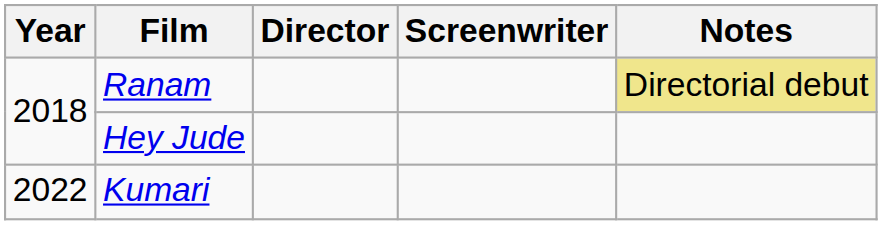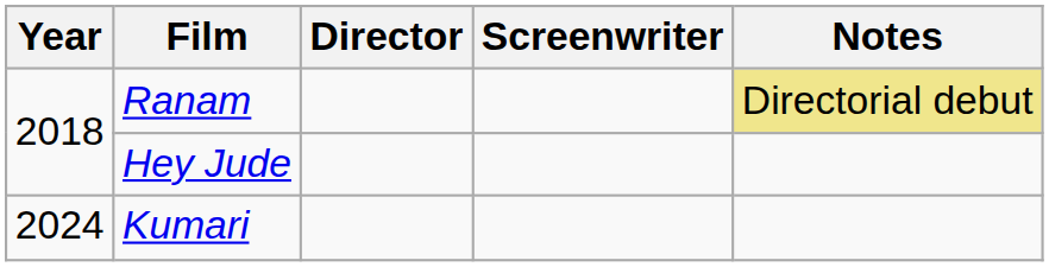Kumari | Year: 2022 -> 2024
